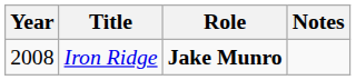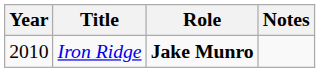Iron Ridge | Year: 2008 -> 2010
